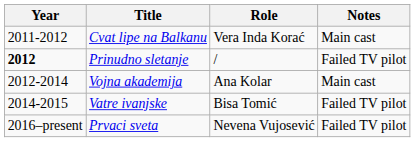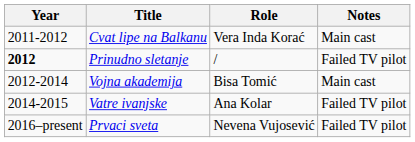Vojna akademija | Role: Ana Kolar -> Bisa Tomić
Vatre ivanjske | Role: Bisa Tomić -> Ana Kolar
